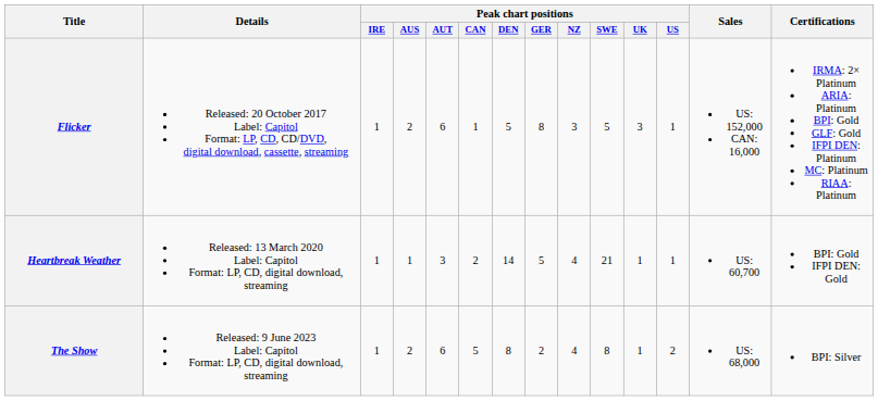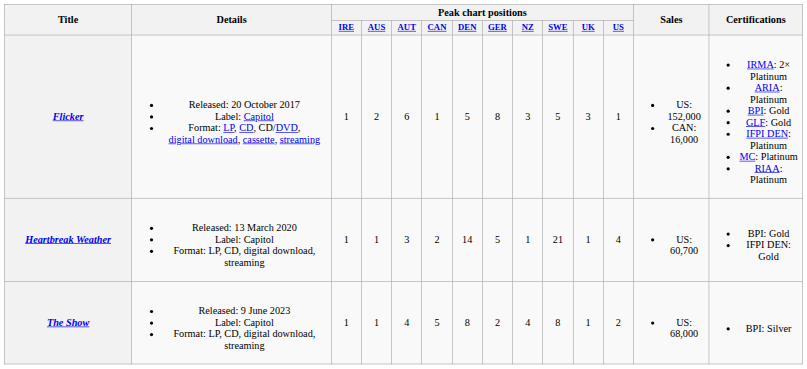Heartbreak Weather | Peak chart positions / NZ: 4 -> 1
Heartbreak Weather | Peak chart positions / US: 1 -> 4
The Show | Peak chart positions / AUS: 2 -> 1
The Show | Peak chart positions / AUT: 6 -> 4
